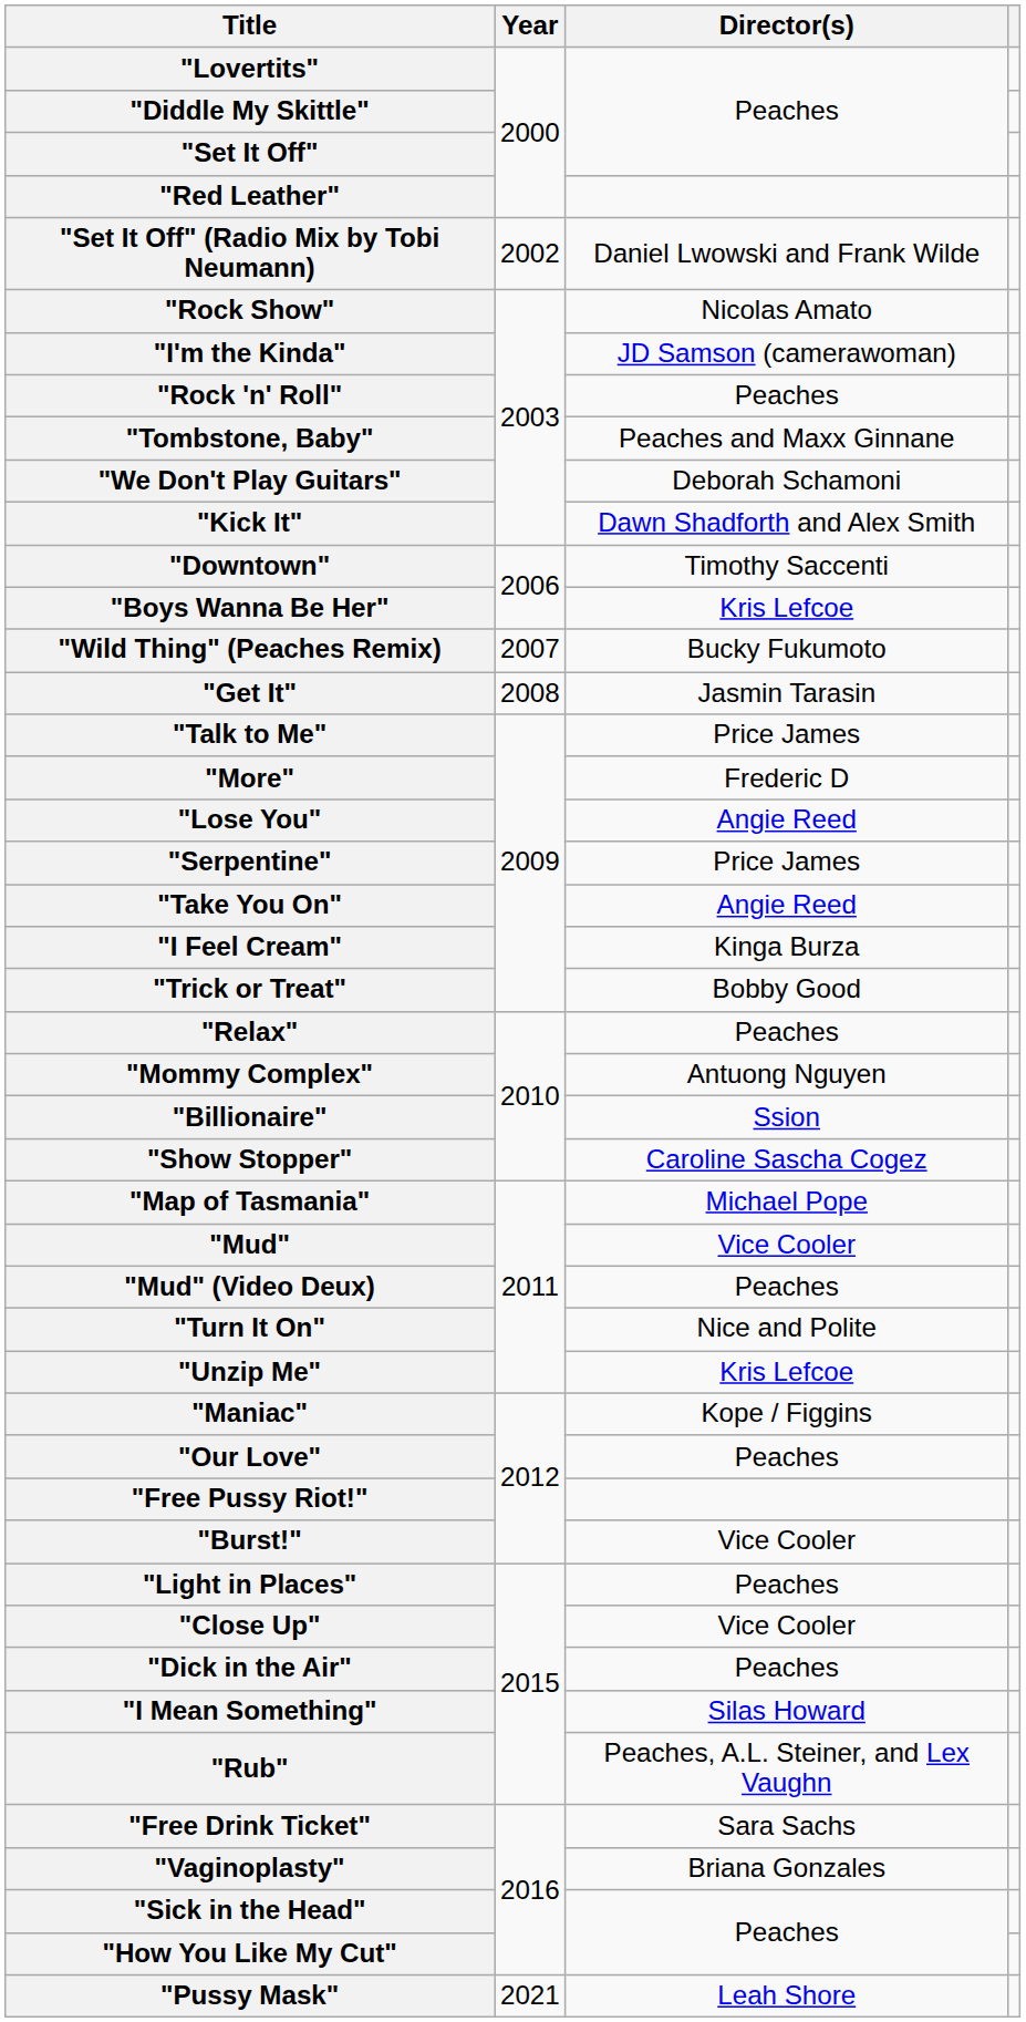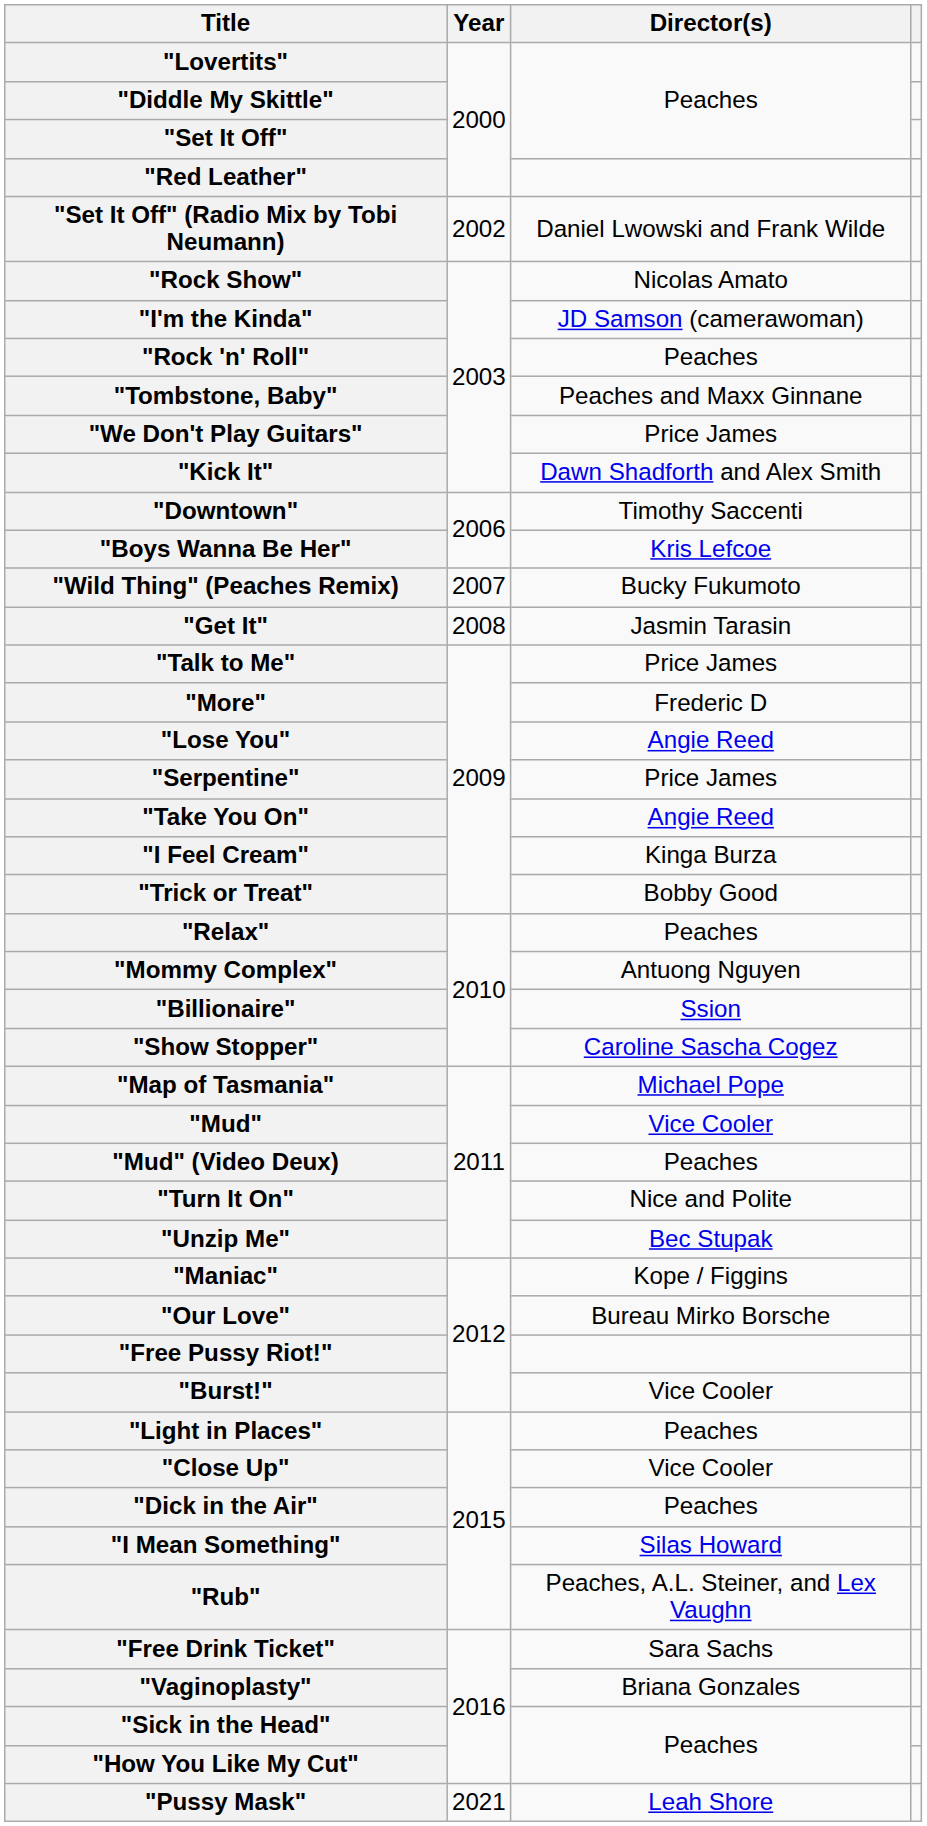"We Don't Play Guitars" | Director(s): Deborah Schamoni -> Price James
"Unzip Me" | Director(s): Kris Lefcoe -> Bec Stupak
"Our Love" | Director(s): Peaches -> Bureau Mirko Borsche
